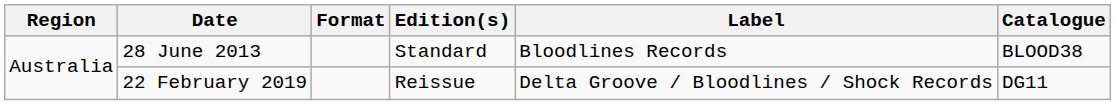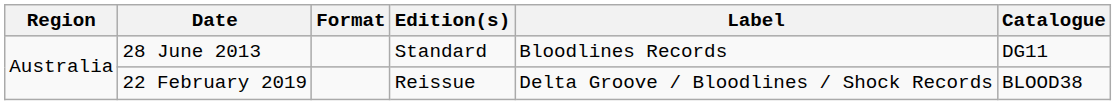28 June 2013 | Catalogue: BLOOD38 -> DG11
22 February 2019 | Catalogue: DG11 -> BLOOD38
